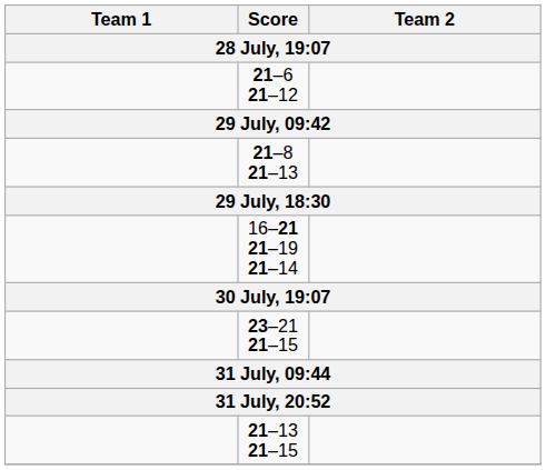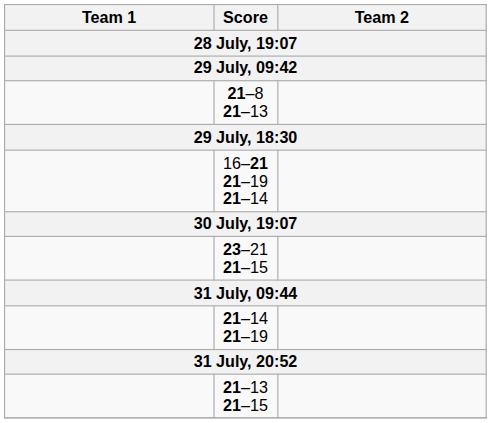- row: 21–6 21–12
+ row: 21–14 21–19
